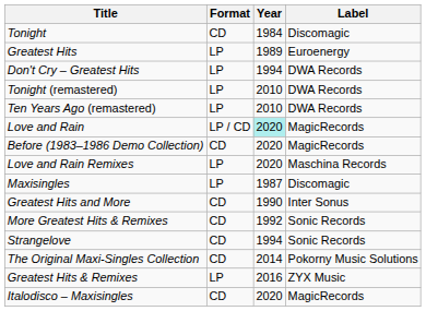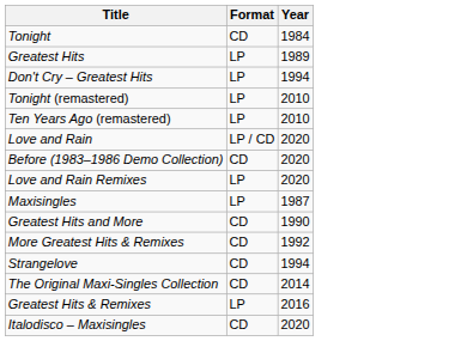- column: Label | Discomagic | Euroenergy | DWA Records | DWA Records | DWA Records | MagicRecords | MagicRecords | Maschina Records | Discomagic | Inter Sonus | Sonic Records | Sonic Records | Pokorny Music Solutions | ZYX Music | MagicRecords
Love and Rain | Year: paleturquoise background -> no background
